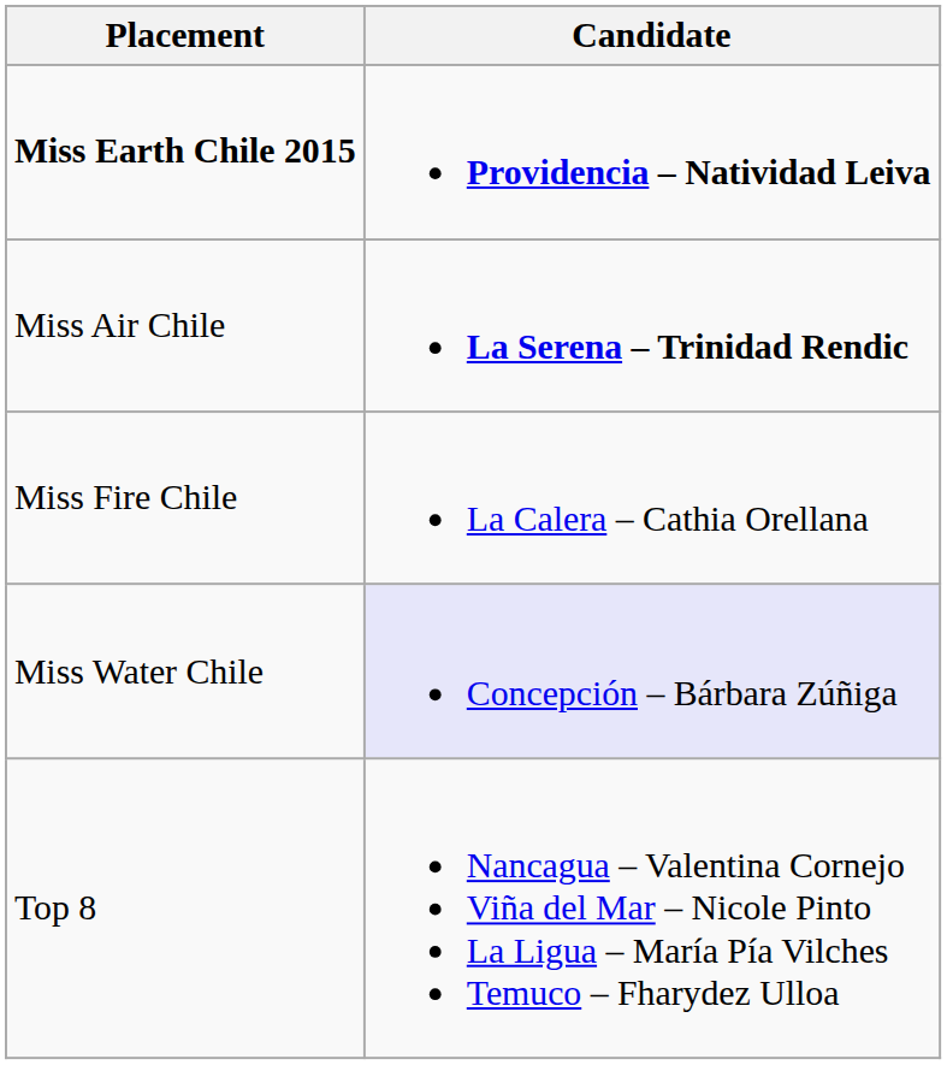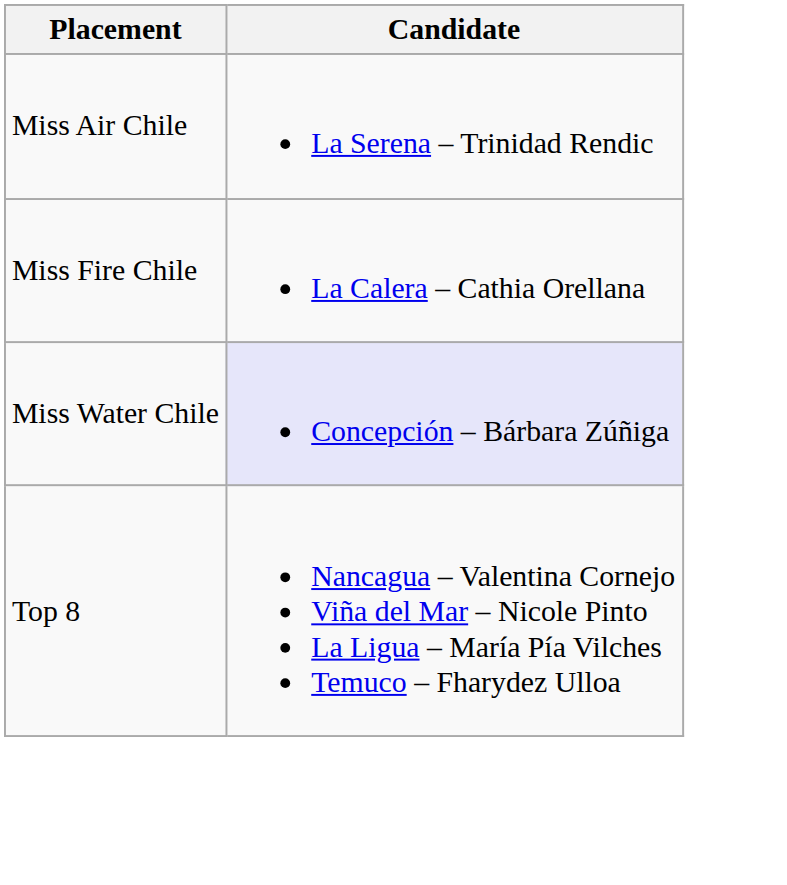- row: Miss Earth Chile 2015 | Providencia – Natividad Leiva
Miss Air Chile | Candidate: bold -> normal
